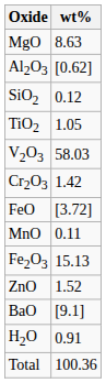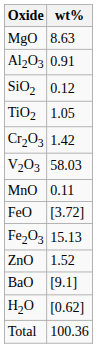Al2O3 | wt%: [0.62] -> 0.91
rows swapped: V2O3 <-> Cr2O3
rows swapped: MnO <-> FeO
H2O | wt%: 0.91 -> [0.62]
